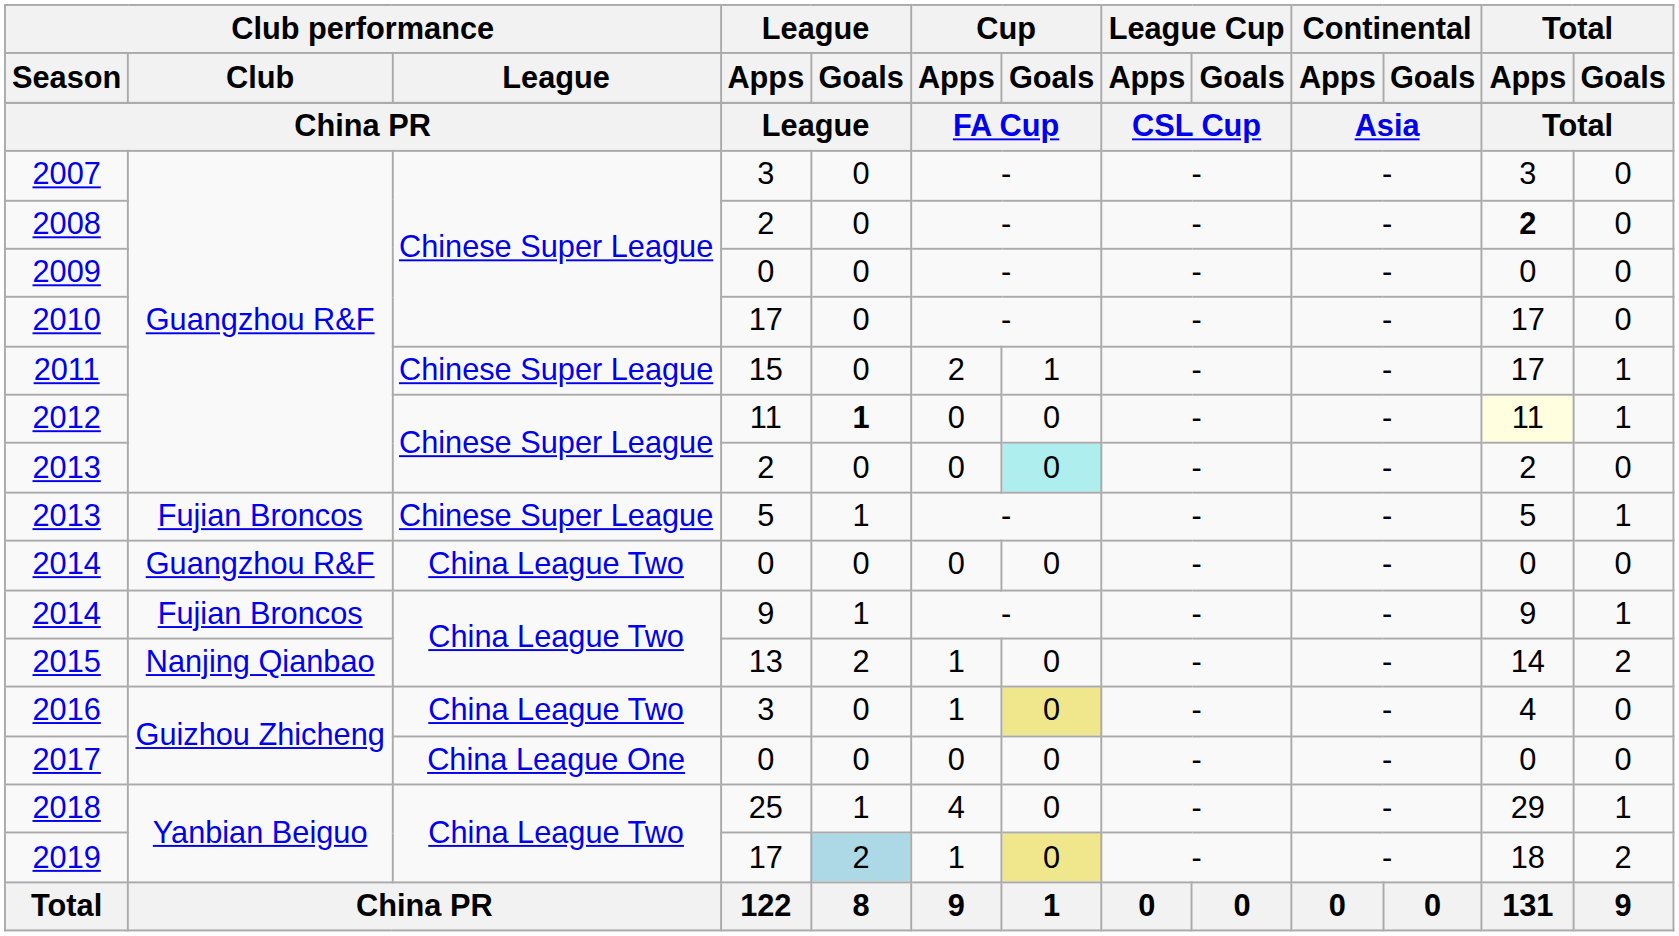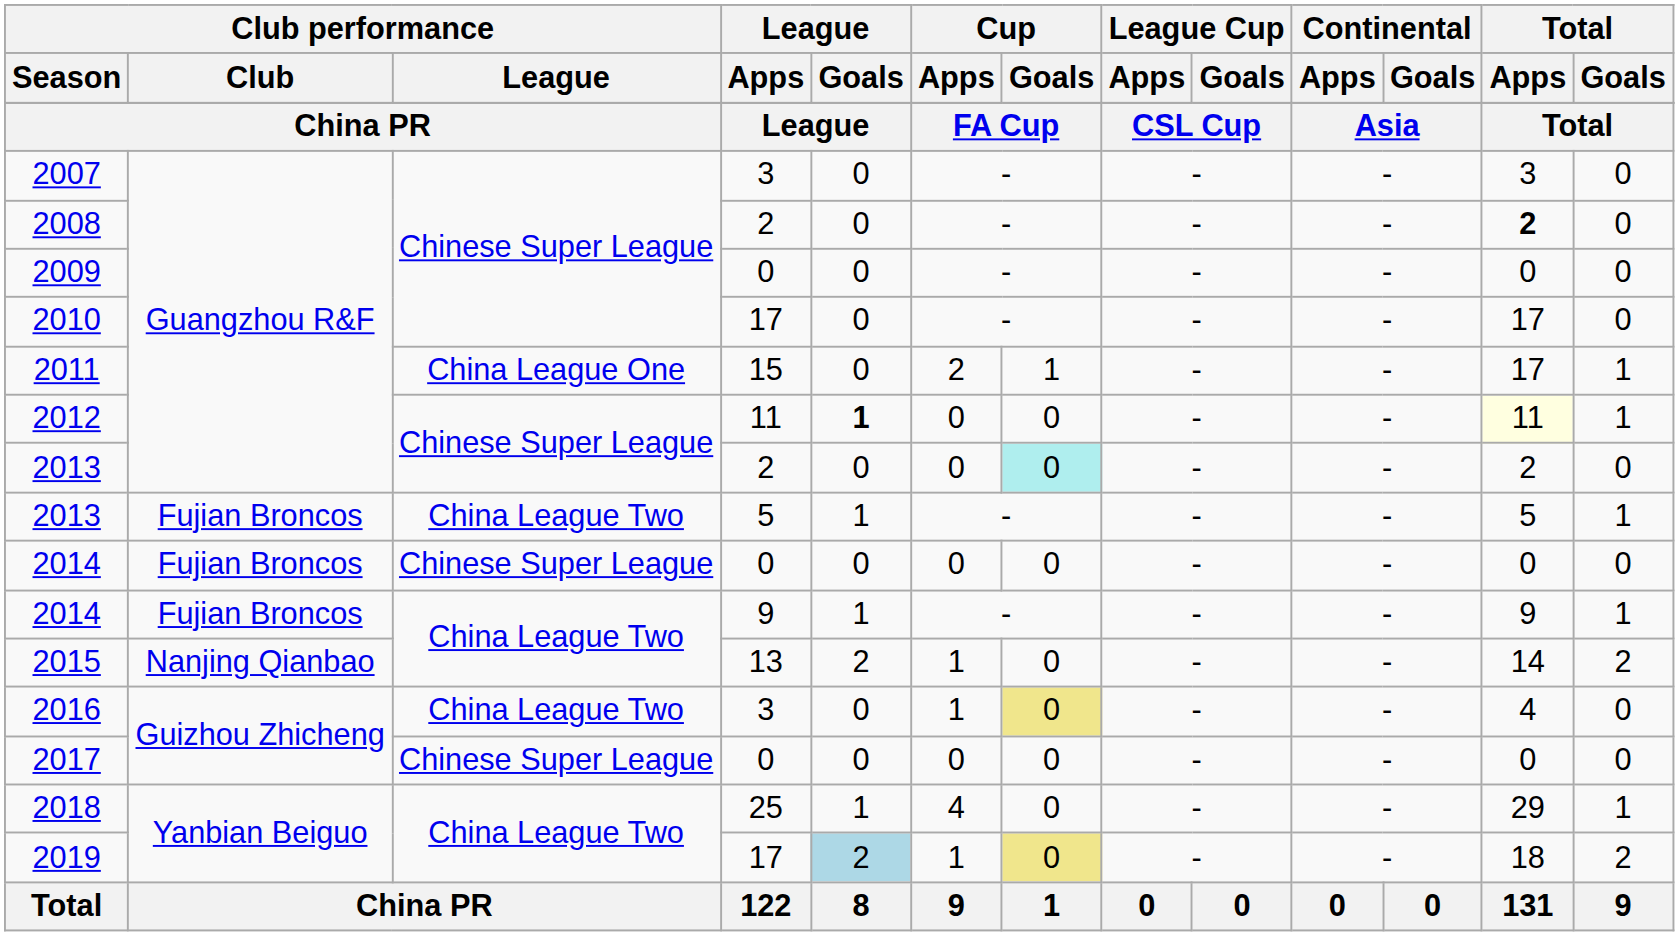2011 | Club performance / League: Chinese Super League -> China League One
2013 / 5 | Club performance / League: Chinese Super League -> China League Two
2014 / 0 | Club performance / Club: Guangzhou R&F -> Fujian Broncos
2014 / 0 | Club performance / League: China League Two -> Chinese Super League
2017 | Club performance / League: China League One -> Chinese Super League
